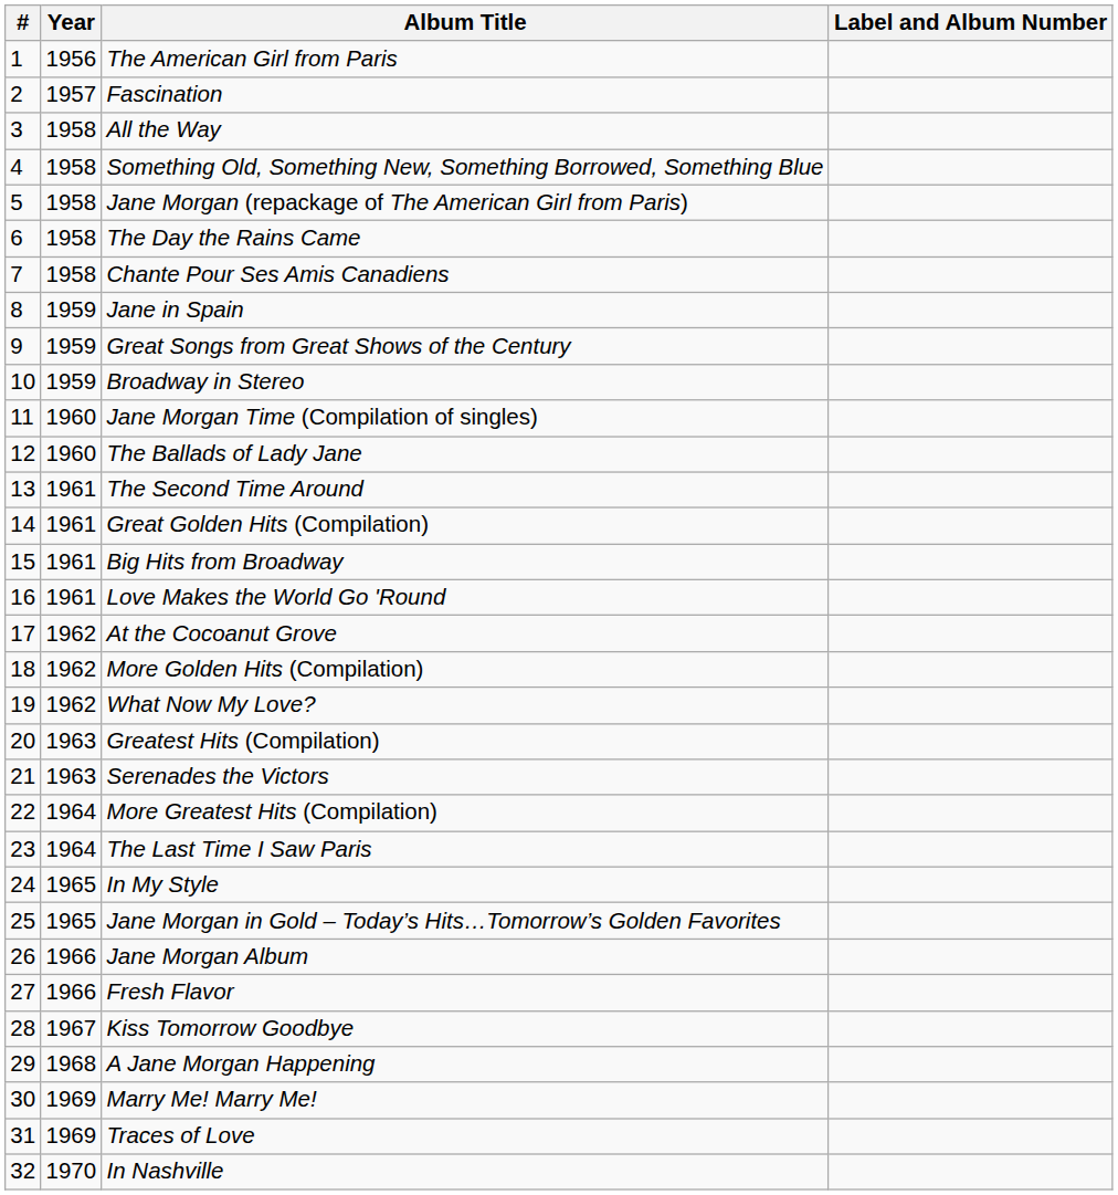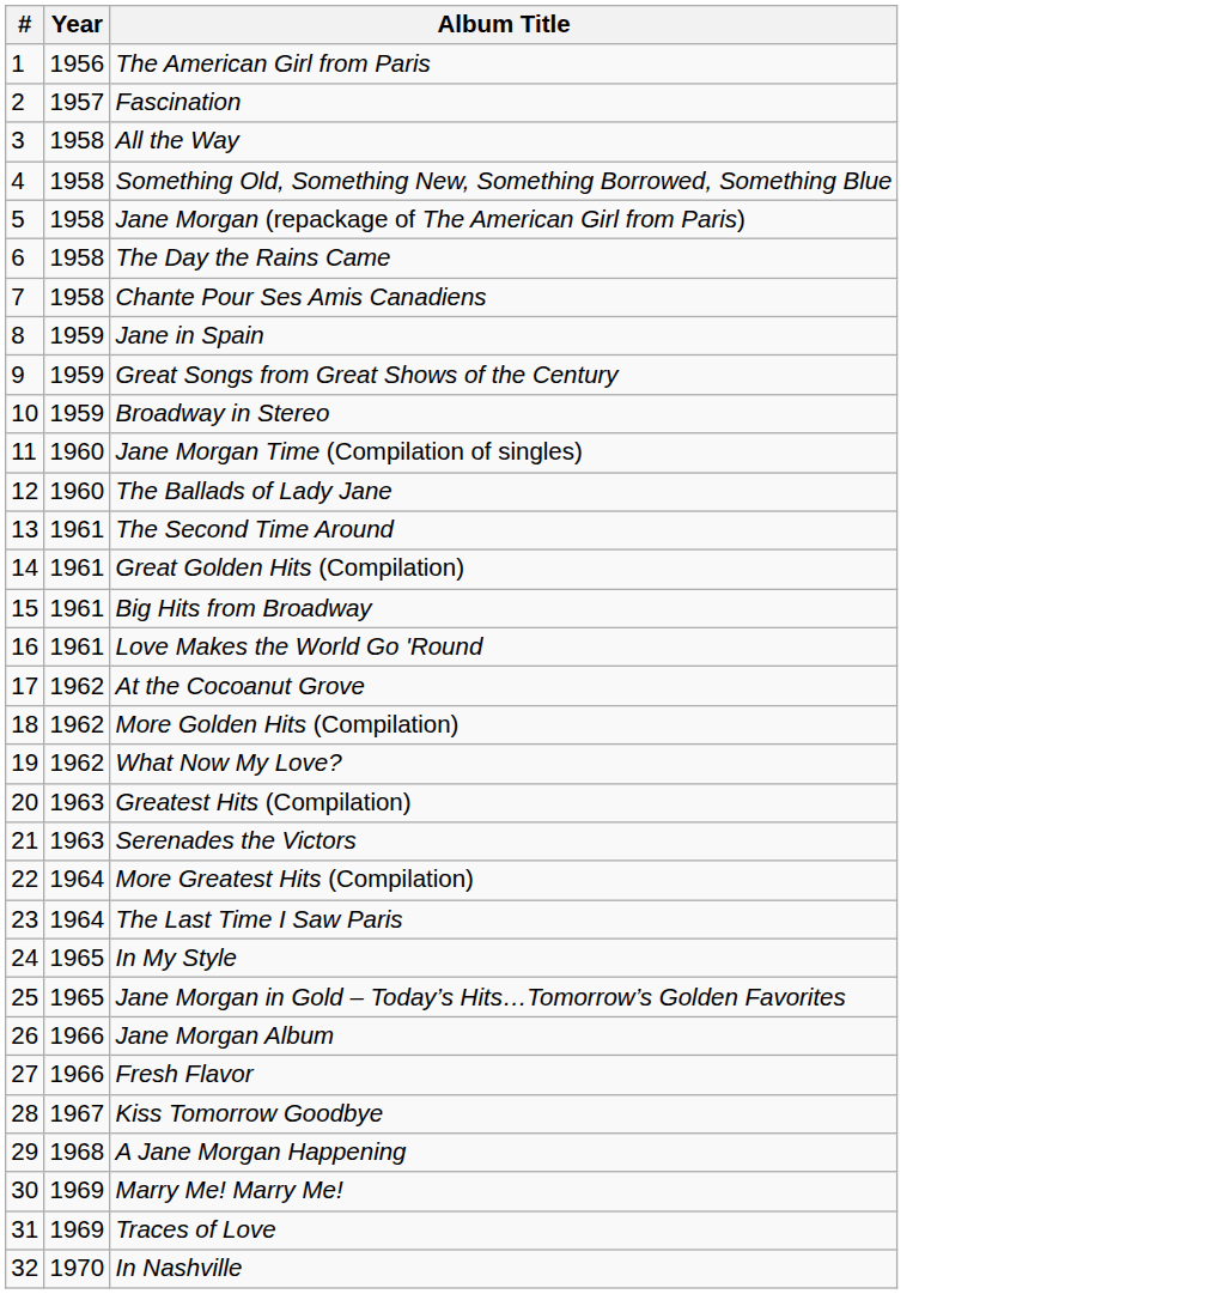- column: Label and Album Number
